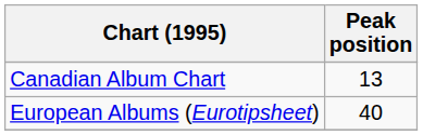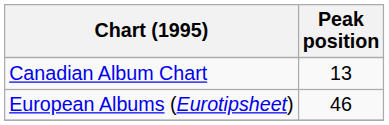European Albums (Eurotipsheet) | Peak position: 40 -> 46
